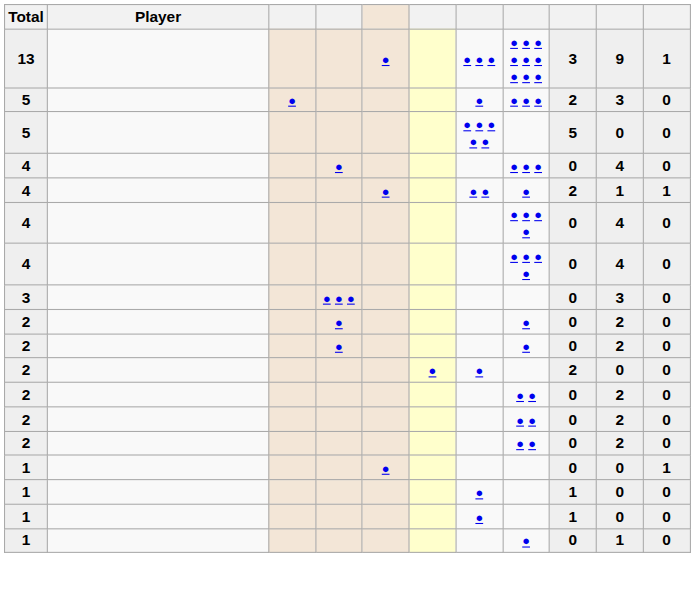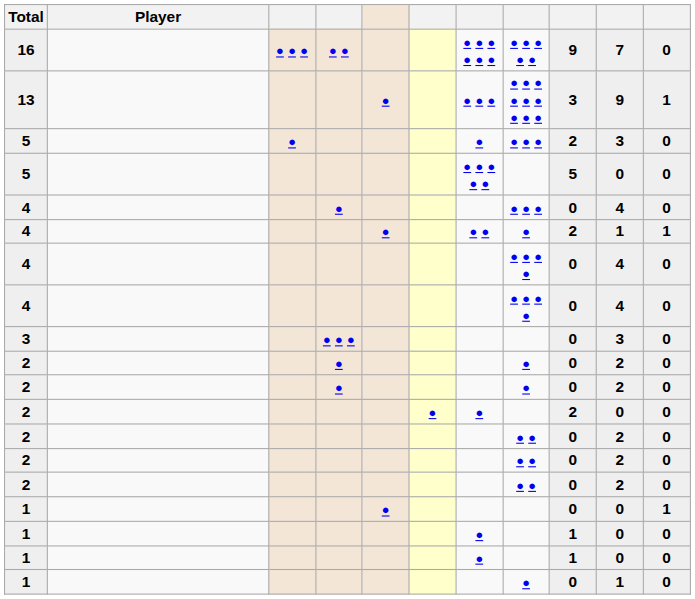+ row: 16 | ● ● ● | ● ● | ● ● ● ● ● ● | ● ● ● ● ● | 9 | 7 | 0
